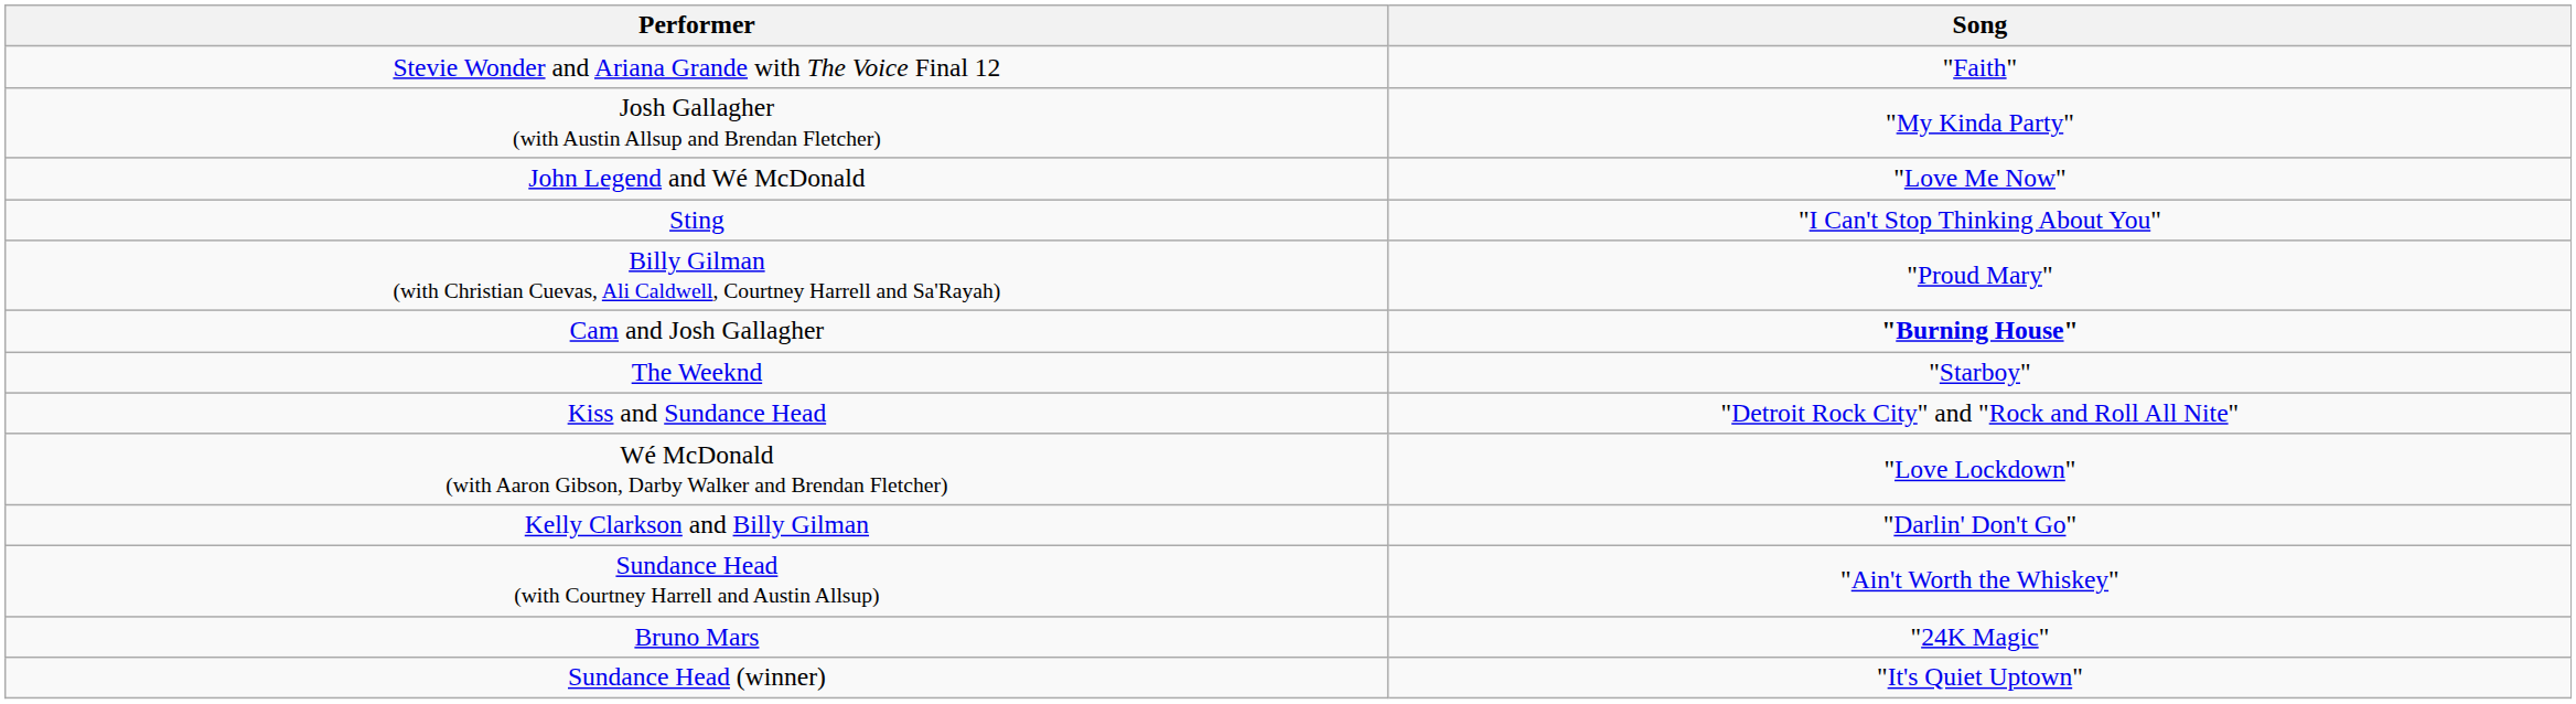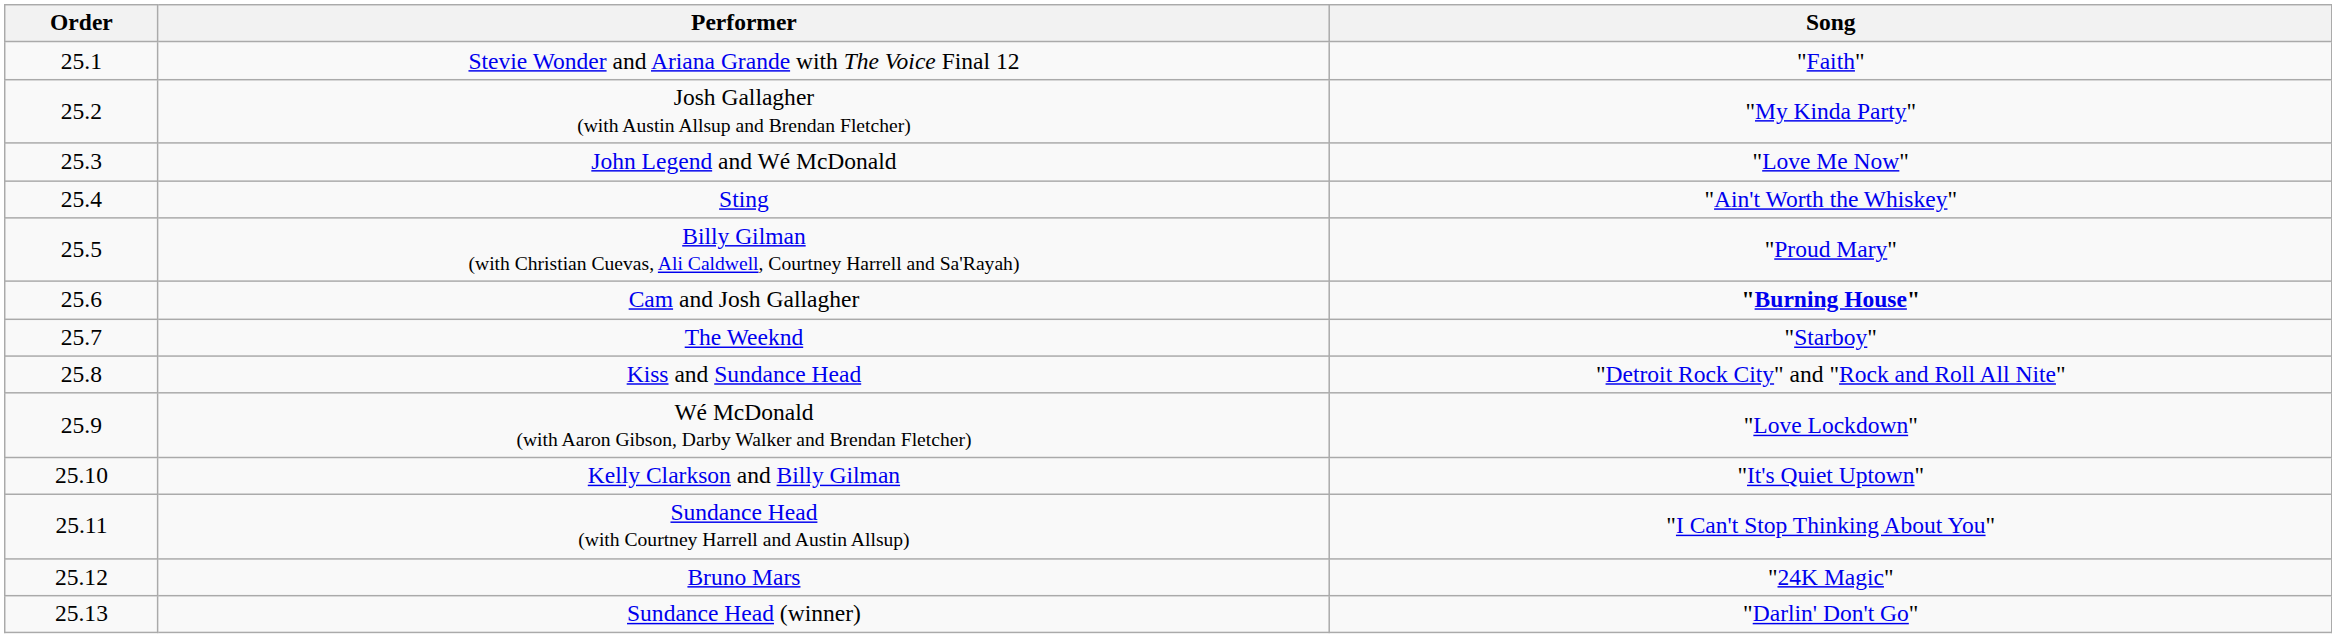+ column: Order | 25.1 | 25.2 | 25.3 | 25.4 | 25.5 | 25.6 | 25.7 | 25.8 | 25.9 | 25.10 | 25.11 | 25.12 | 25.13
Sting | Song: "I Can't Stop Thinking About You" -> "Ain't Worth the Whiskey"
Kelly Clarkson and Billy Gilman | Song: "Darlin' Don't Go" -> "It's Quiet Uptown"
Sundance Head (with Courtney Harrell and Austin Allsup) | Song: "Ain't Worth the Whiskey" -> "I Can't Stop Thinking About You"
Sundance Head (winner) | Song: "It's Quiet Uptown" -> "Darlin' Don't Go"
